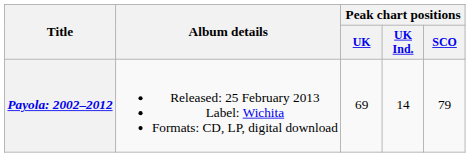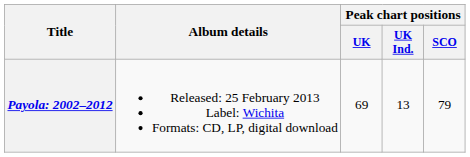Payola: 2002–2012 | Peak chart positions / UK Ind.: 14 -> 13
